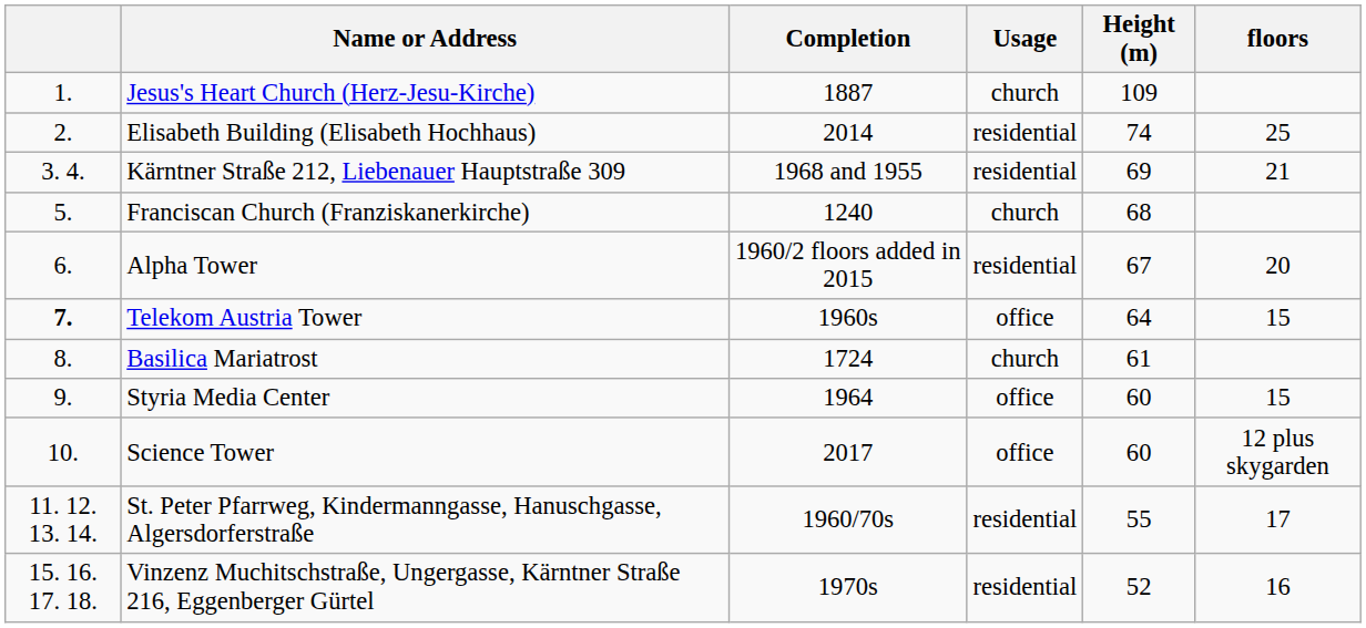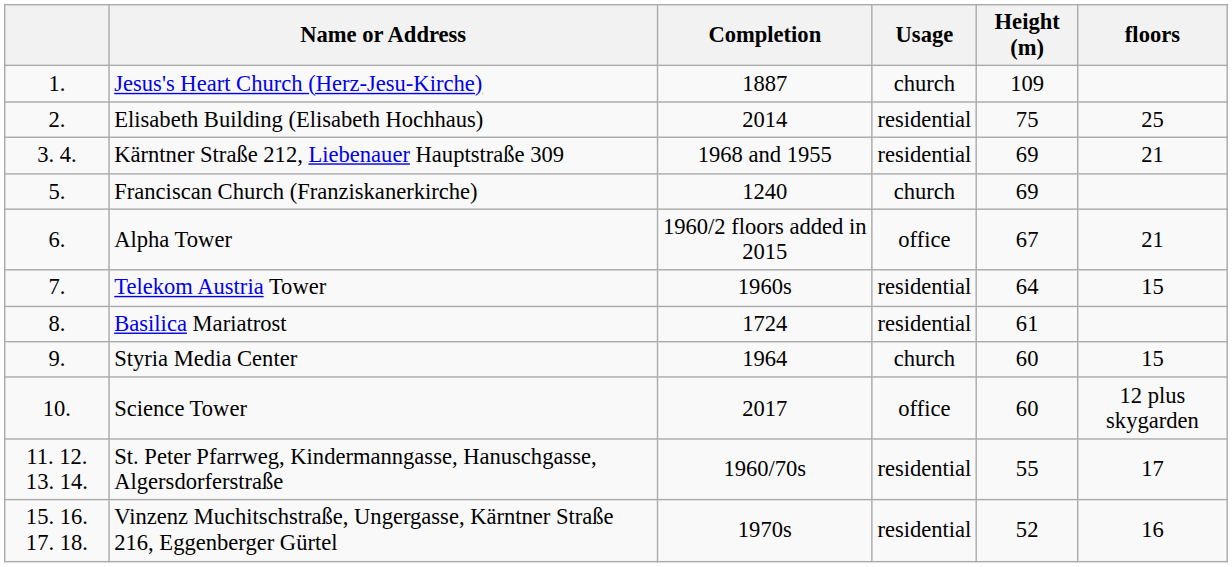Elisabeth Building (Elisabeth Hochhaus) | Height (m): 74 -> 75
Franciscan Church (Franziskanerkirche) | Height (m): 68 -> 69
Alpha Tower | Usage: residential -> office
Alpha Tower | floors: 20 -> 21
Telekom Austria Tower | column 1: bold -> normal
Telekom Austria Tower | Usage: office -> residential
Basilica Mariatrost | Usage: church -> residential
Styria Media Center | Usage: office -> church
